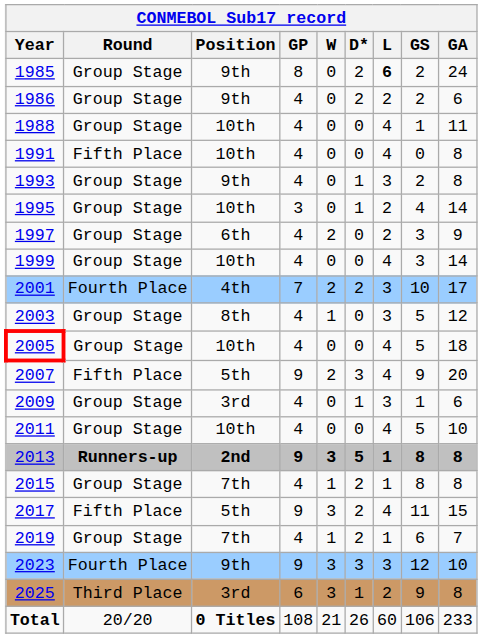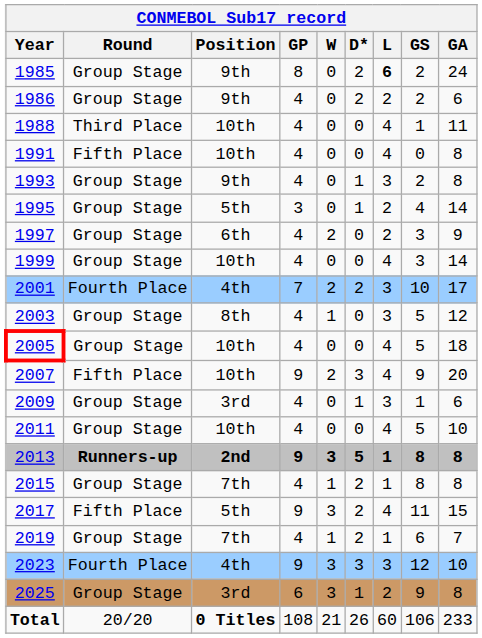1988 | Round: Group Stage -> Third Place
1995 | Position: 10th -> 5th
2007 | Position: 5th -> 10th
2023 | Position: 9th -> 4th
2025 | Round: Third Place -> Group Stage
